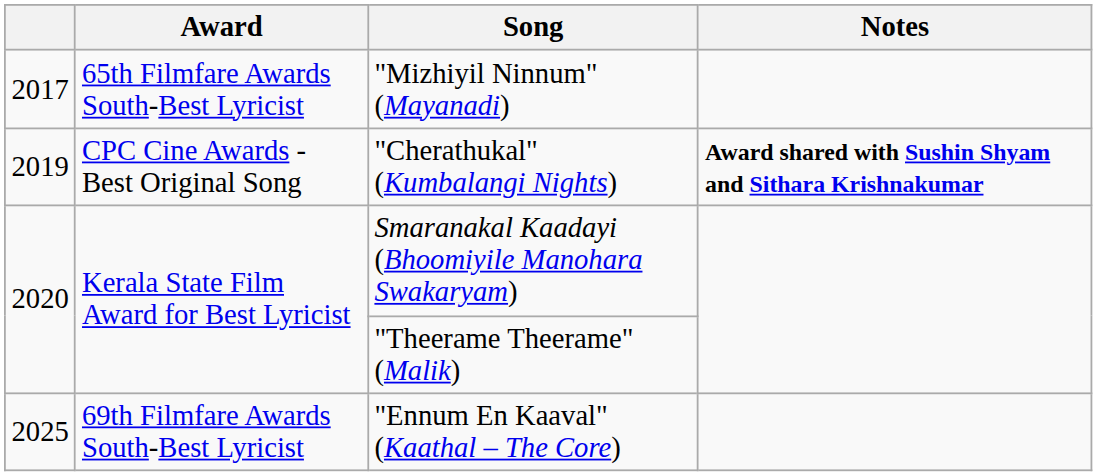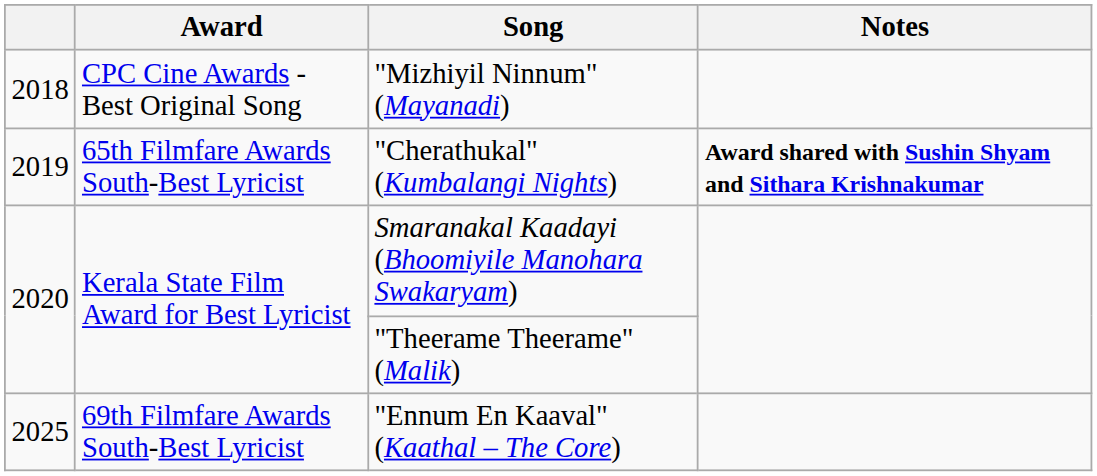"Mizhiyil Ninnum" (Mayanadi) | column 1: 2017 -> 2018
"Mizhiyil Ninnum" (Mayanadi) | Award: 65th Filmfare Awards South-Best Lyricist -> CPC Cine Awards - Best Original Song
"Cherathukal" (Kumbalangi Nights) | Award: CPC Cine Awards - Best Original Song -> 65th Filmfare Awards South-Best Lyricist
